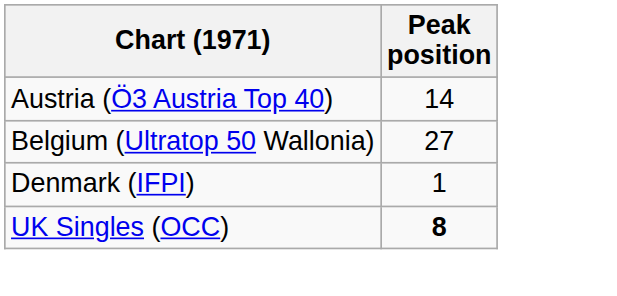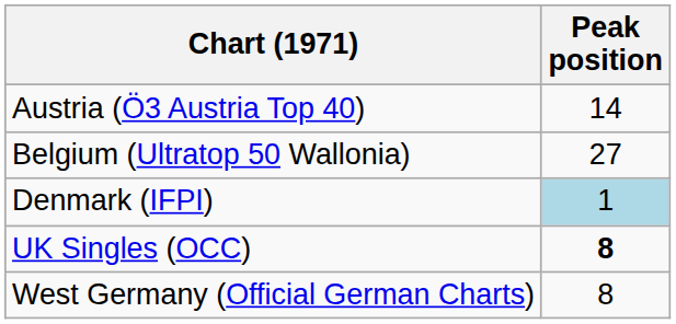Denmark (IFPI) | Peak position: no background -> lightblue background
+ row: West Germany (Official German Charts) | 8
